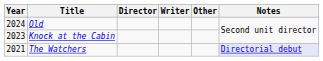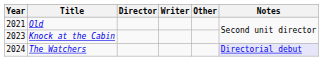Old | Year: 2024 -> 2021
The Watchers | Year: 2021 -> 2024
